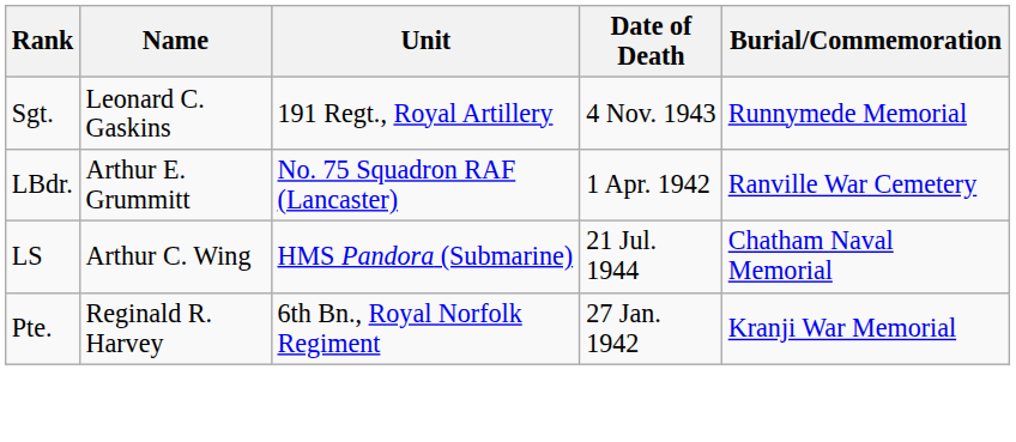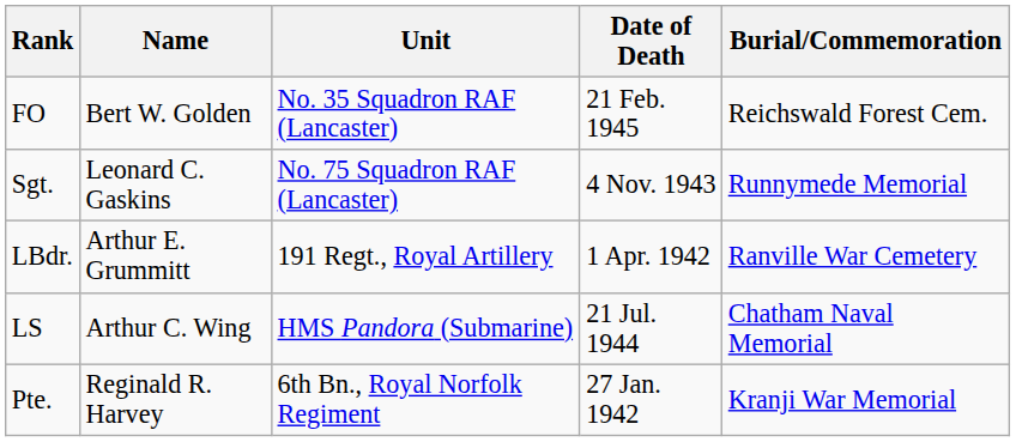+ row: FO | Bert W. Golden | No. 35 Squadron RAF (Lancaster) | 21 Feb. 1945 | Reichswald Forest Cem.
Sgt. | Unit: 191 Regt., Royal Artillery -> No. 75 Squadron RAF (Lancaster)
LBdr. | Unit: No. 75 Squadron RAF (Lancaster) -> 191 Regt., Royal Artillery
